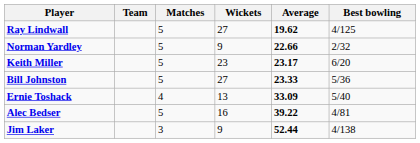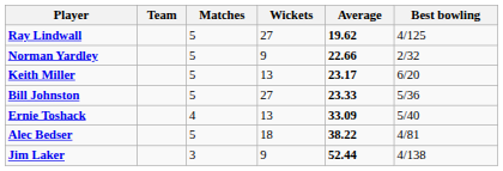Keith Miller | Wickets: 23 -> 13
Alec Bedser | Wickets: 16 -> 18
Alec Bedser | Average: 39.22 -> 38.22
